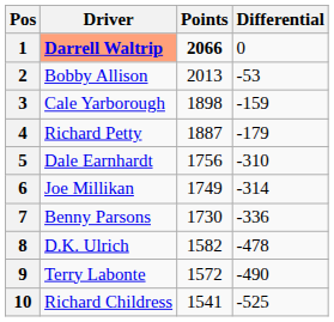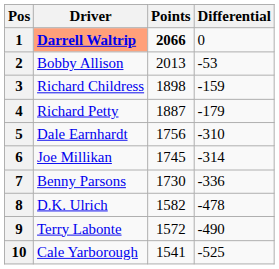3 | Driver: Cale Yarborough -> Richard Childress
6 | Points: 1749 -> 1745
10 | Driver: Richard Childress -> Cale Yarborough
